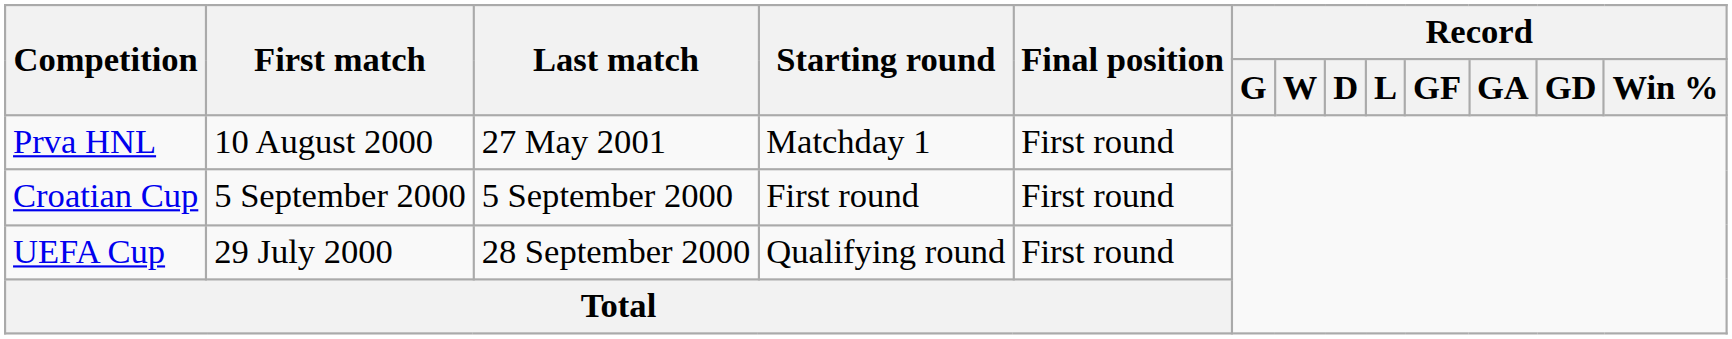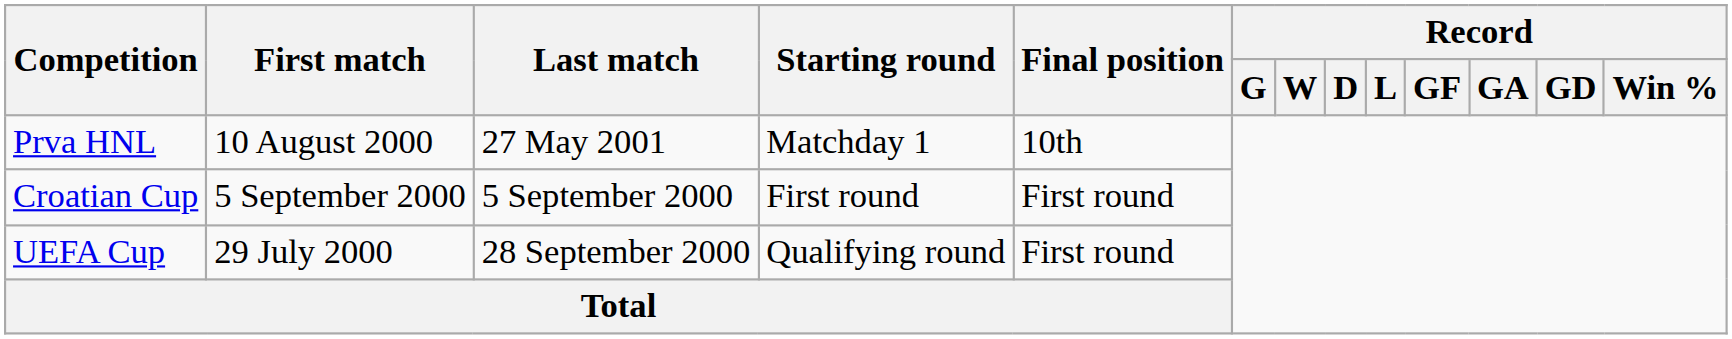Prva HNL | Final position: First round -> 10th
